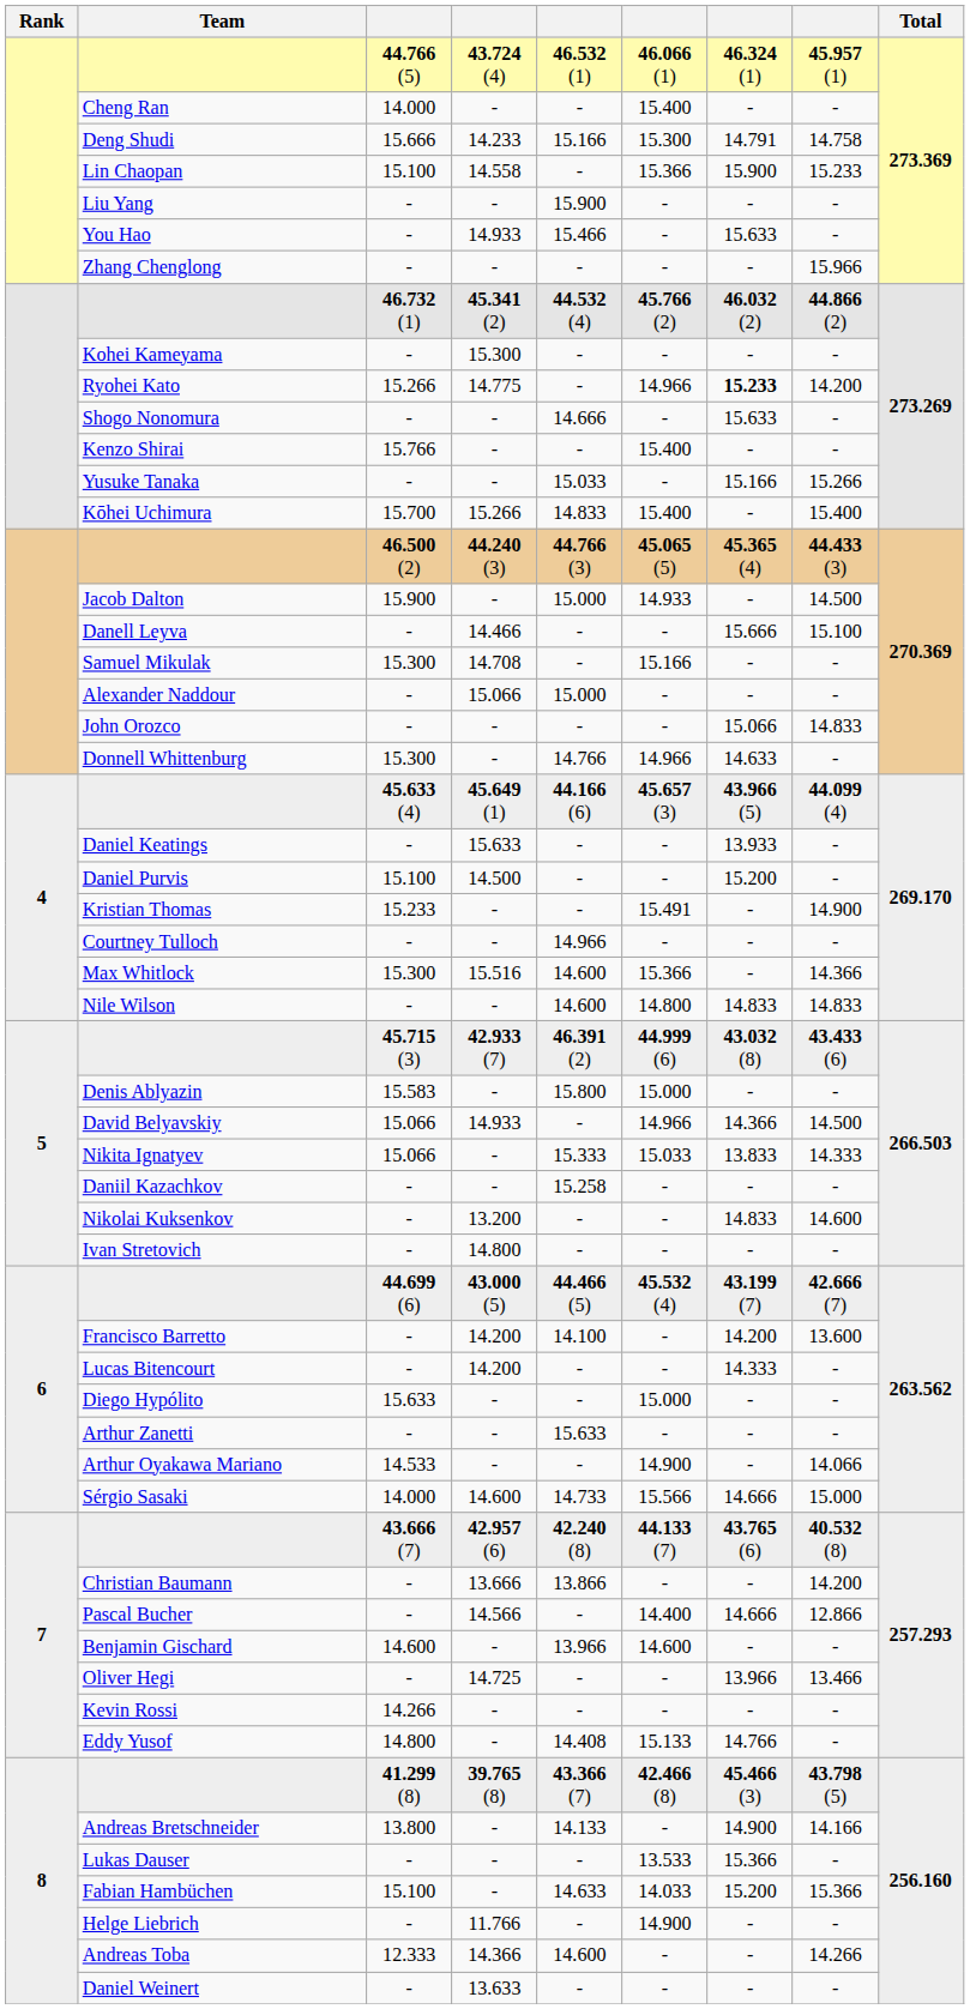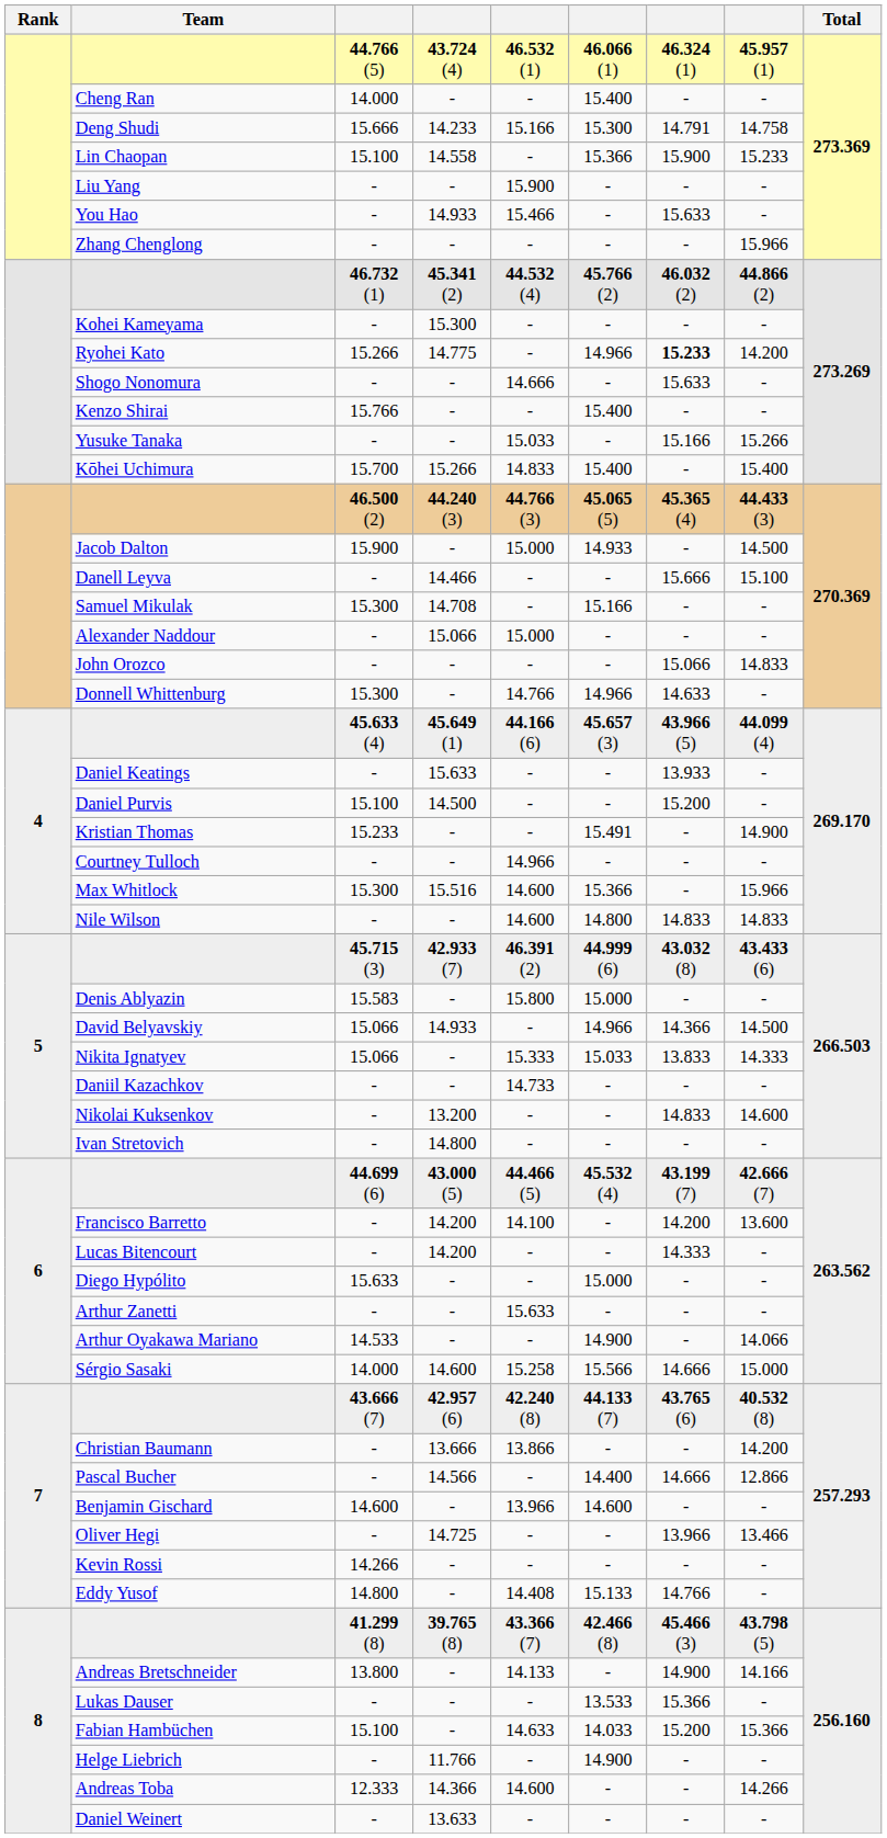Max Whitlock | column 8: 14.366 -> 15.966
Daniil Kazachkov | column 5: 15.258 -> 14.733
Sérgio Sasaki | column 5: 14.733 -> 15.258
